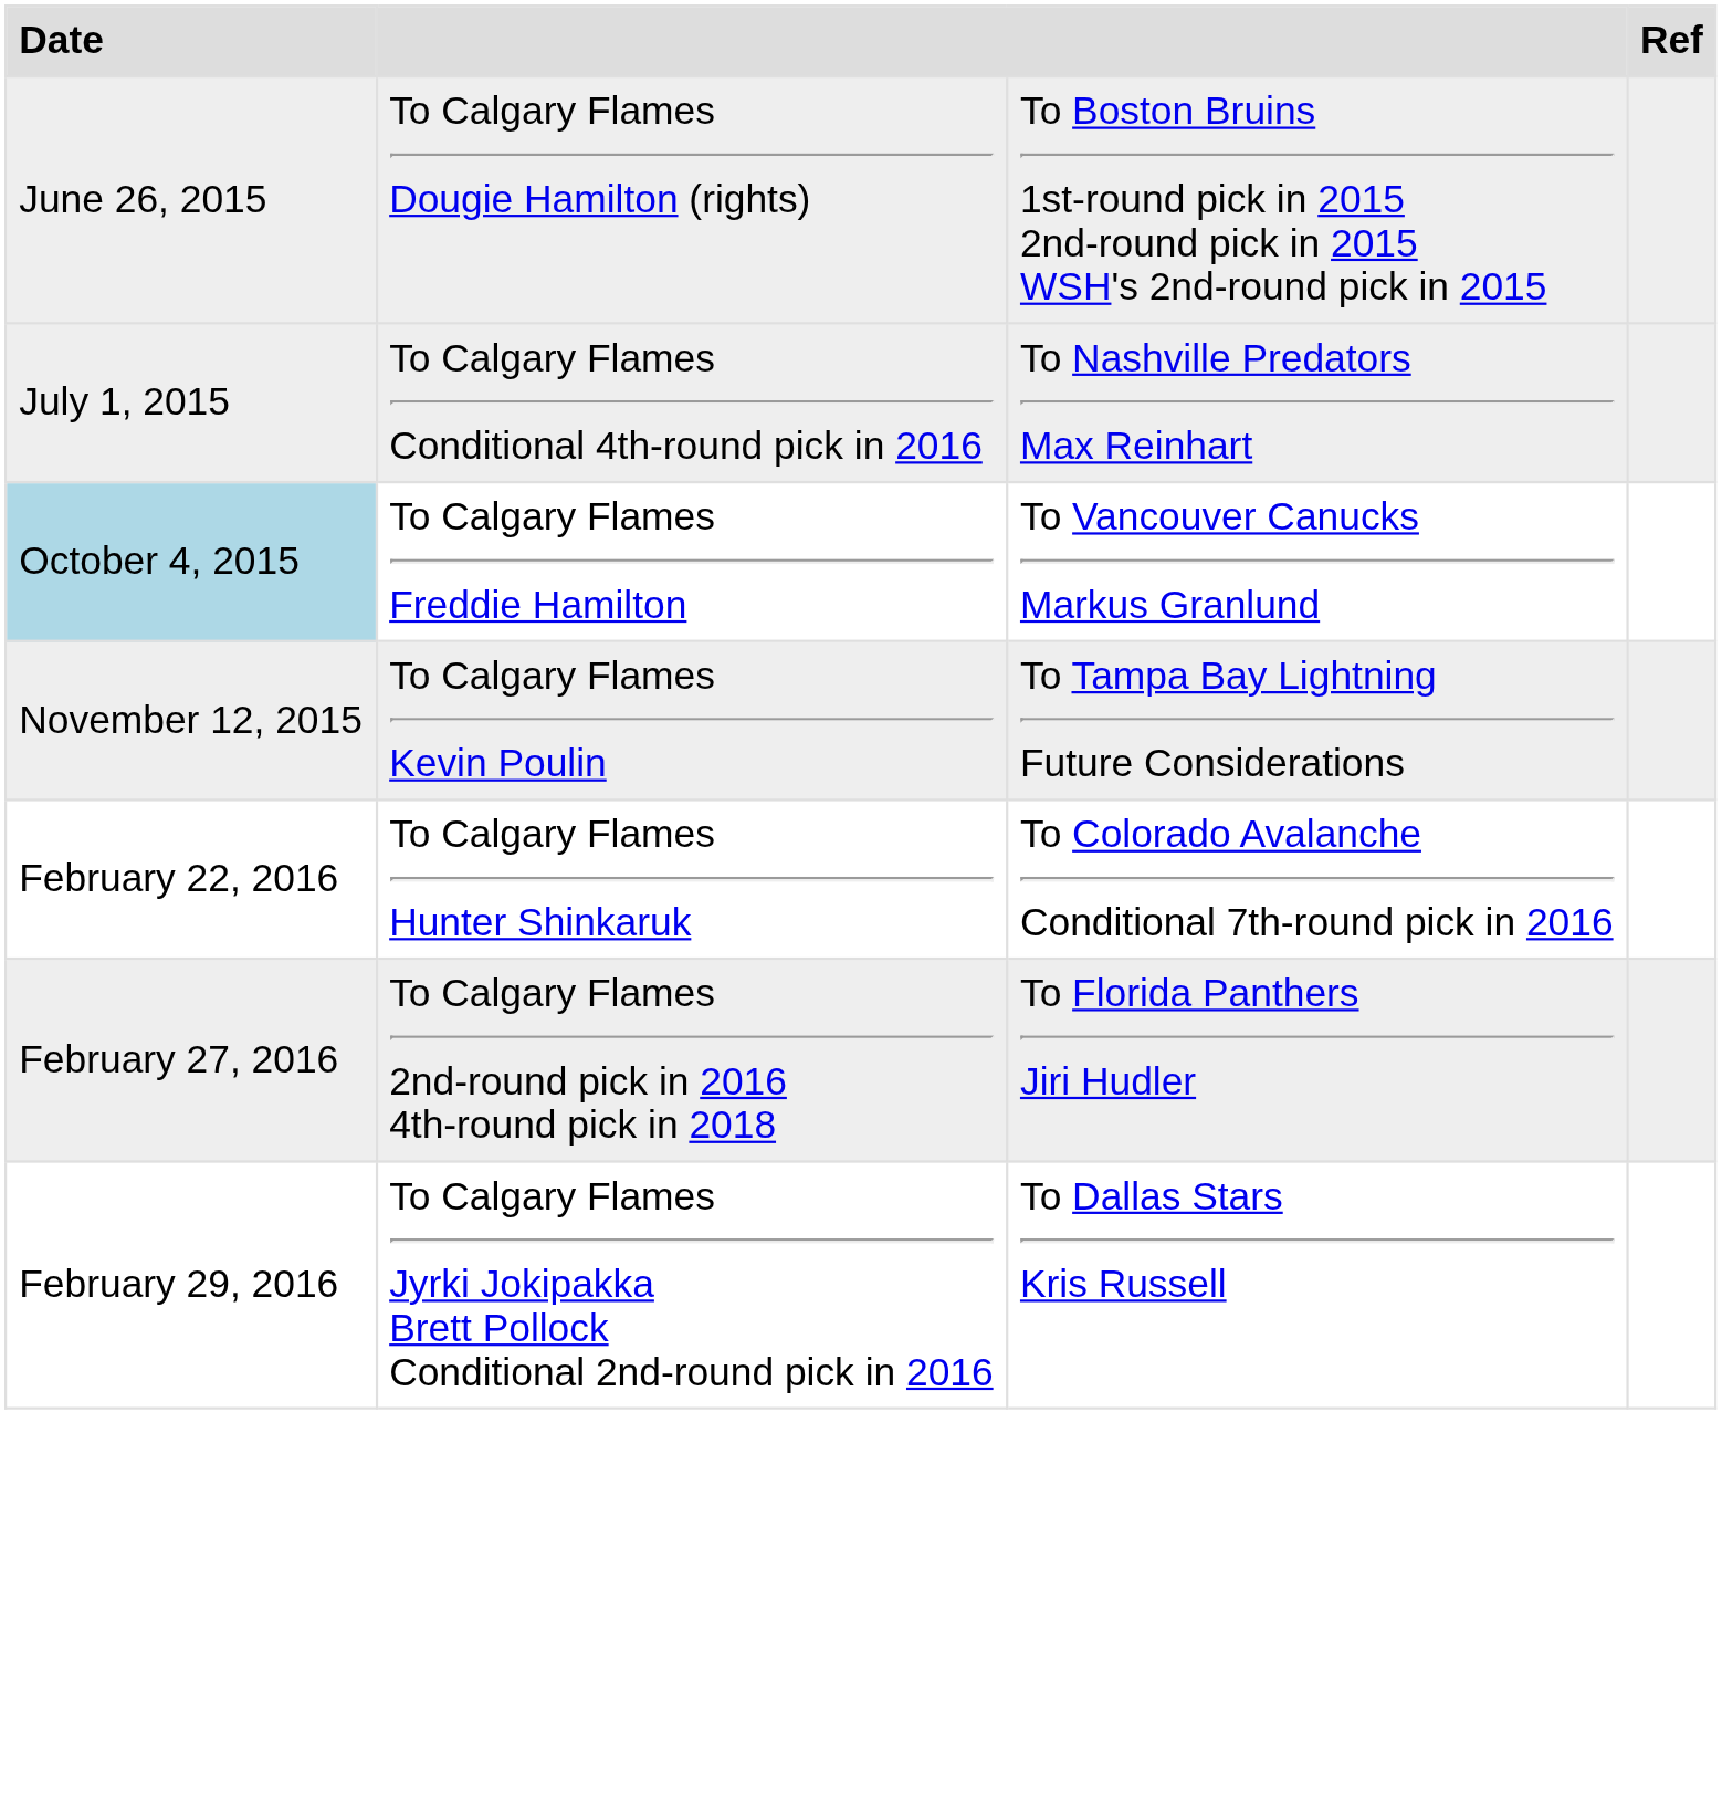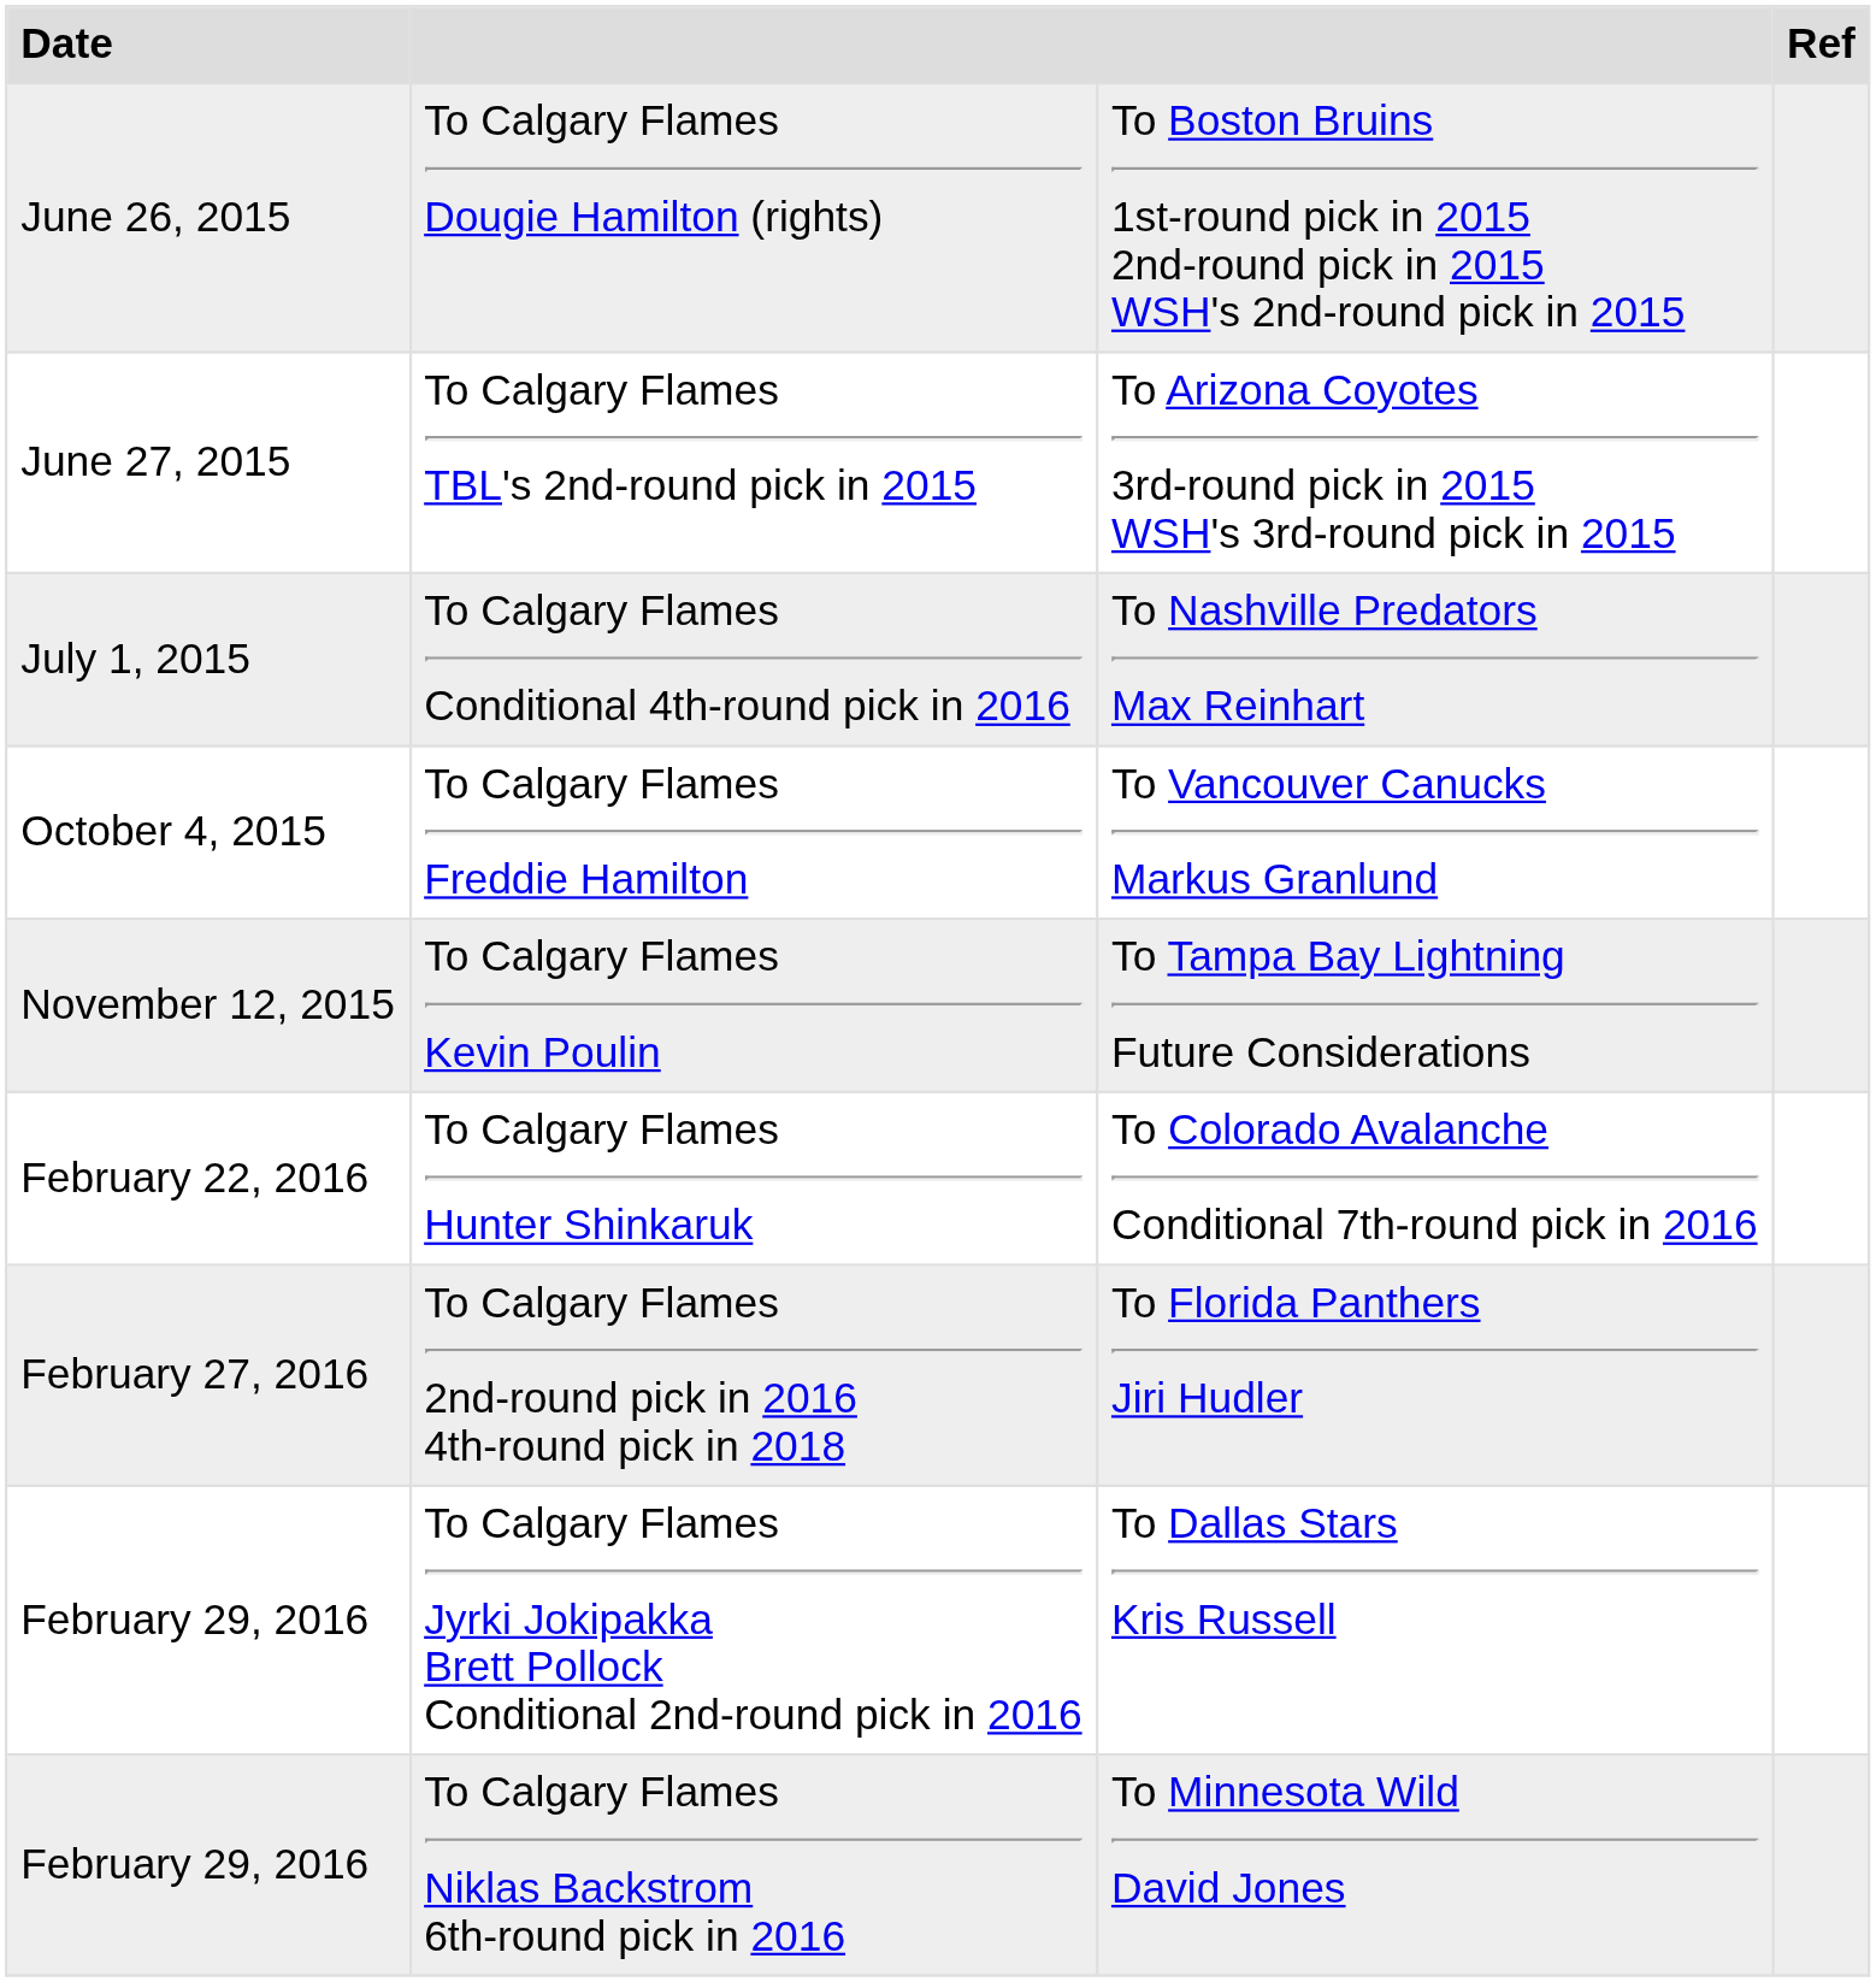+ row: June 27, 2015 | To Calgary Flames TBL's 2nd-round pick in 2015 | To Arizona Coyotes 3rd-round pick in 2015 WSH's 3rd-round pick in 2015
To Calgary Flames Freddie Hamilton | Date: lightblue background -> no background
+ row: February 29, 2016 | To Calgary Flames Niklas Backstrom 6th-round pick in 2016 | To Minnesota Wild David Jones
